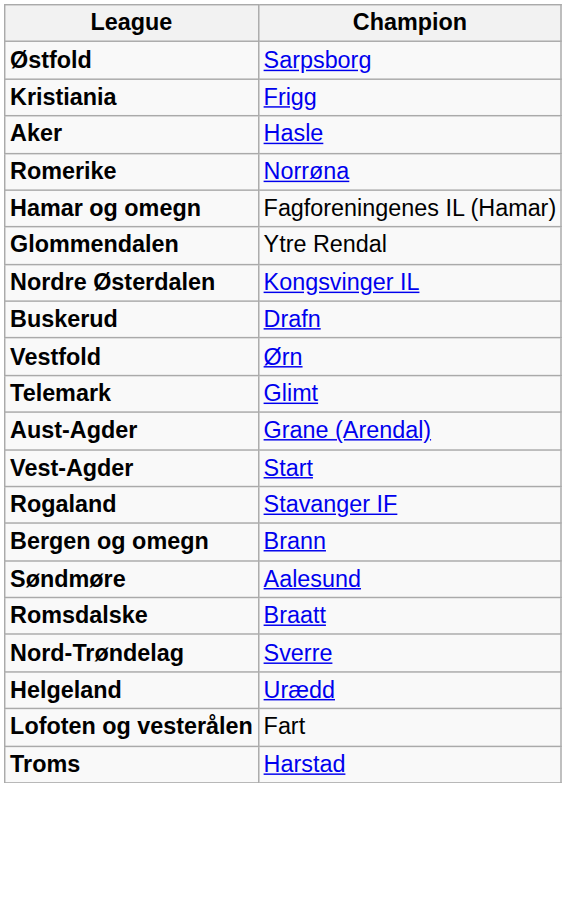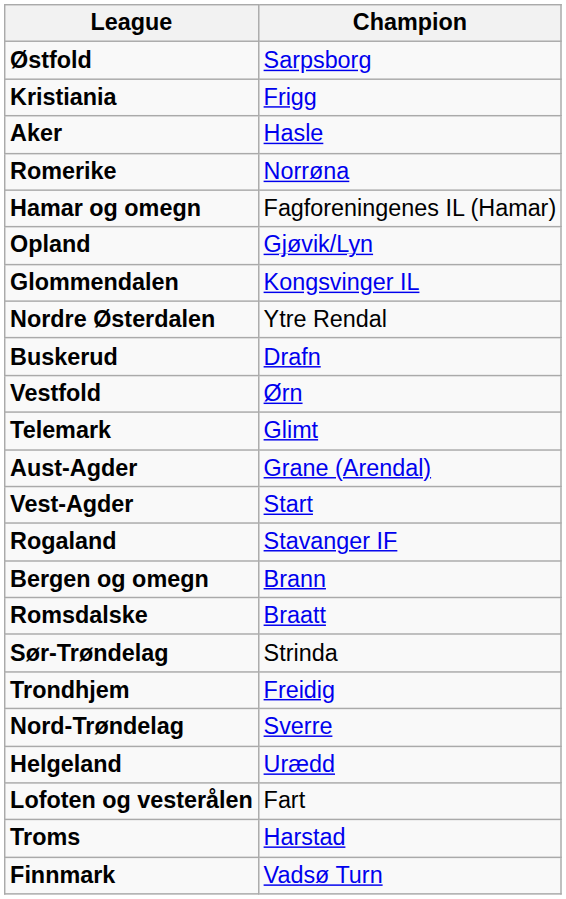+ row: Opland | Gjøvik/Lyn
Glommendalen | Champion: Ytre Rendal -> Kongsvinger IL
Nordre Østerdalen | Champion: Kongsvinger IL -> Ytre Rendal
- row: Søndmøre | Aalesund
+ row: Sør-Trøndelag | Strinda
+ row: Trondhjem | Freidig
+ row: Finnmark | Vadsø Turn
